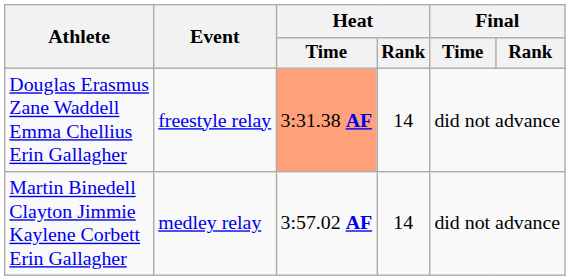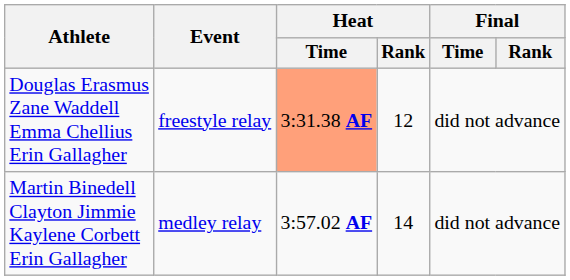Douglas Erasmus Zane Waddell Emma Chellius Erin Gallagher | Heat / Rank: 14 -> 12
